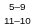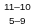rows swapped: 11–10 <-> 5–9
